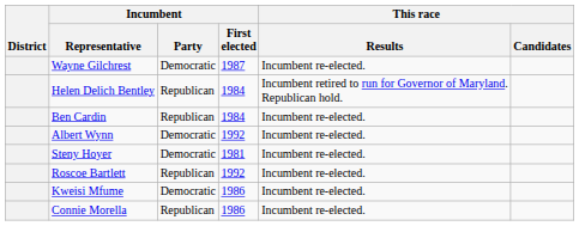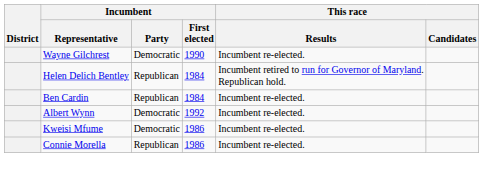Wayne Gilchrest | Incumbent / First elected: 1987 -> 1990
- row: Steny Hoyer | Democratic | 1981 | Incumbent re-elected.
- row: Roscoe Bartlett | Republican | 1992 | Incumbent re-elected.
